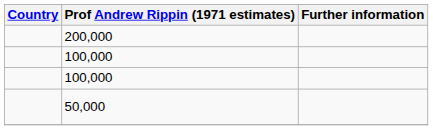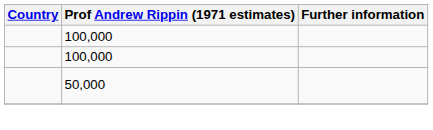- row: 200,000
